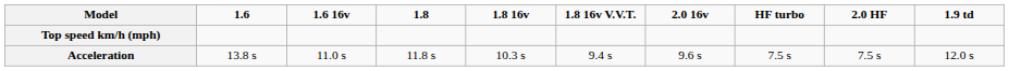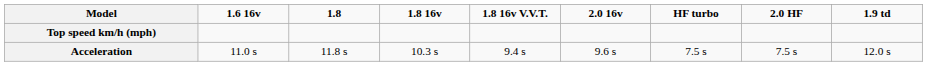- column: 1.6 | 13.8 s
